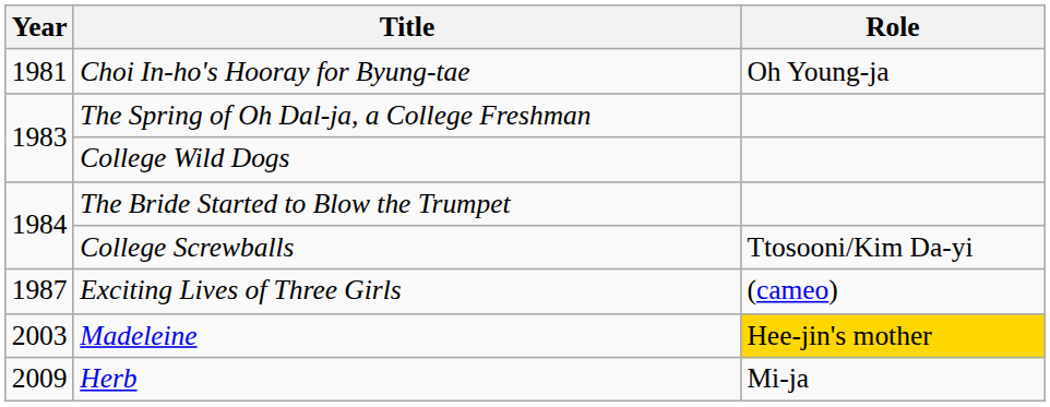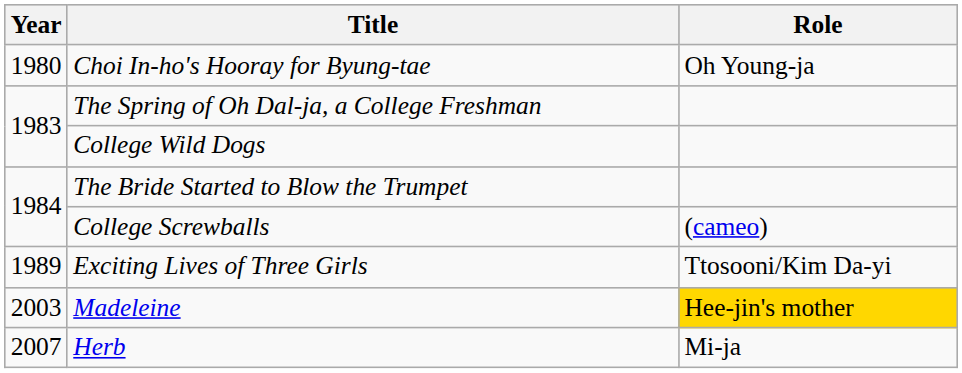Choi In-ho's Hooray for Byung-tae | Year: 1981 -> 1980
College Screwballs | Role: Ttosooni/Kim Da-yi -> (cameo)
Exciting Lives of Three Girls | Year: 1987 -> 1989
Exciting Lives of Three Girls | Role: (cameo) -> Ttosooni/Kim Da-yi
Herb | Year: 2009 -> 2007
